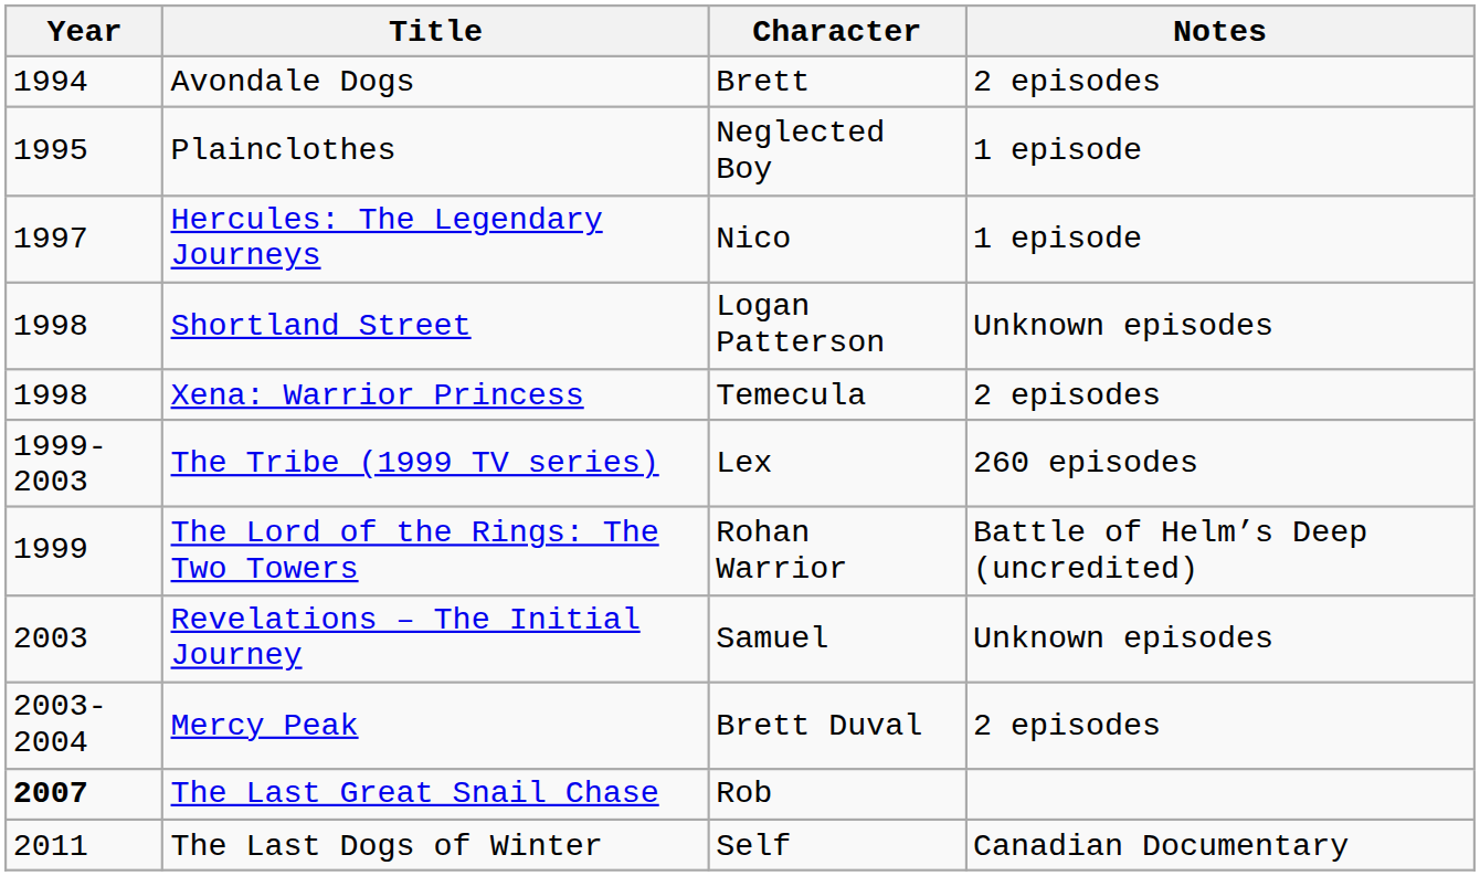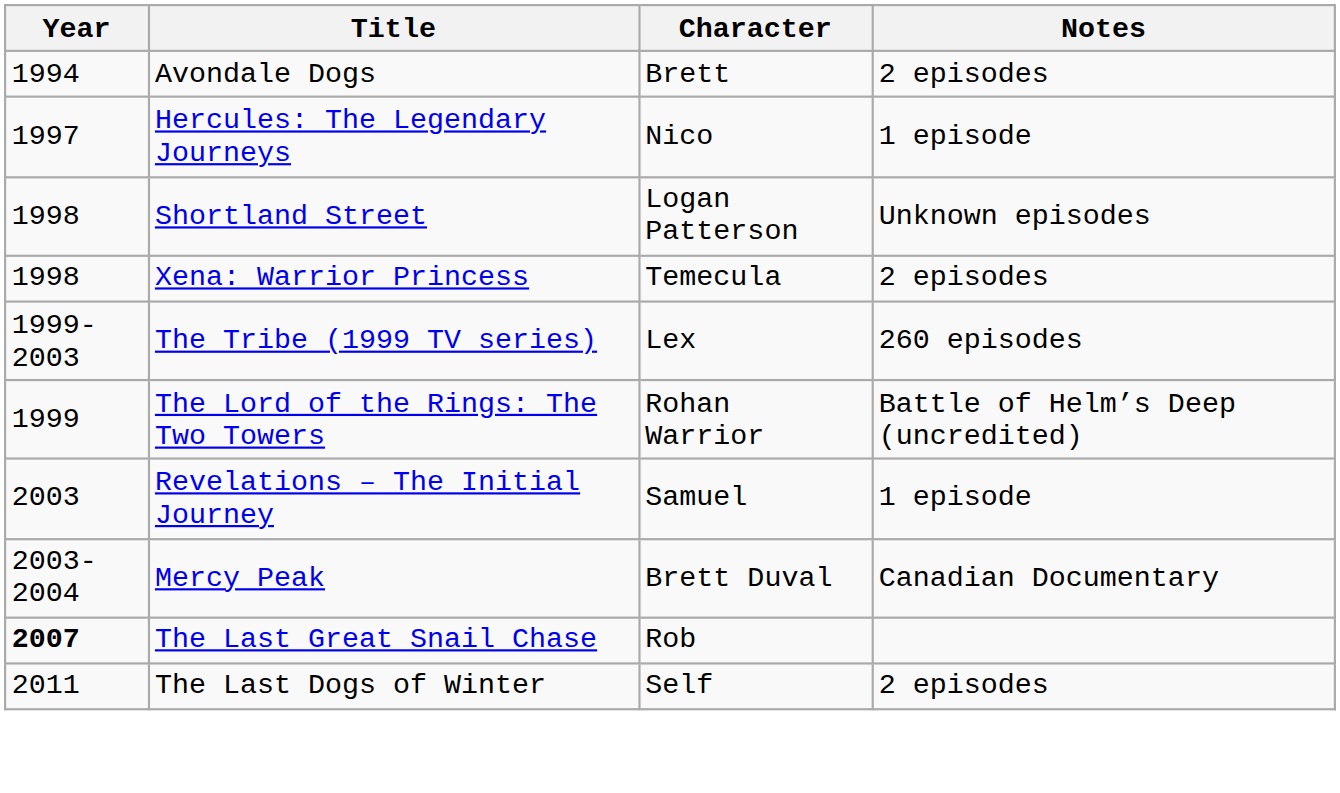- row: 1995 | Plainclothes | Neglected Boy | 1 episode
Revelations – The Initial Journey | Notes: Unknown episodes -> 1 episode
Mercy Peak | Notes: 2 episodes -> Canadian Documentary
The Last Dogs of Winter | Notes: Canadian Documentary -> 2 episodes
